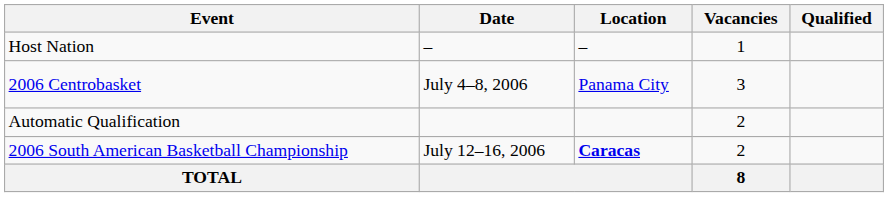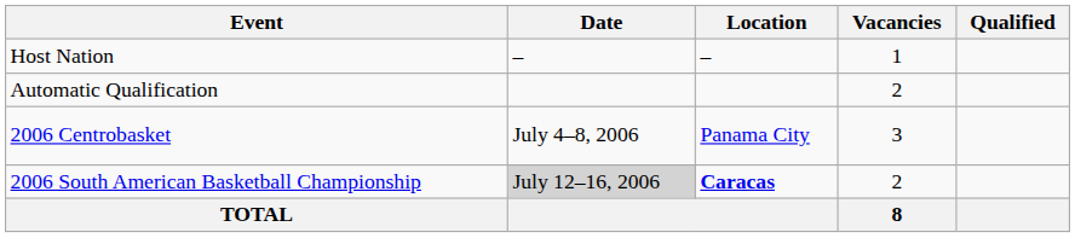rows swapped: Automatic Qualification <-> 2006 Centrobasket
2006 South American Basketball Championship | Date: no background -> lightgrey background
